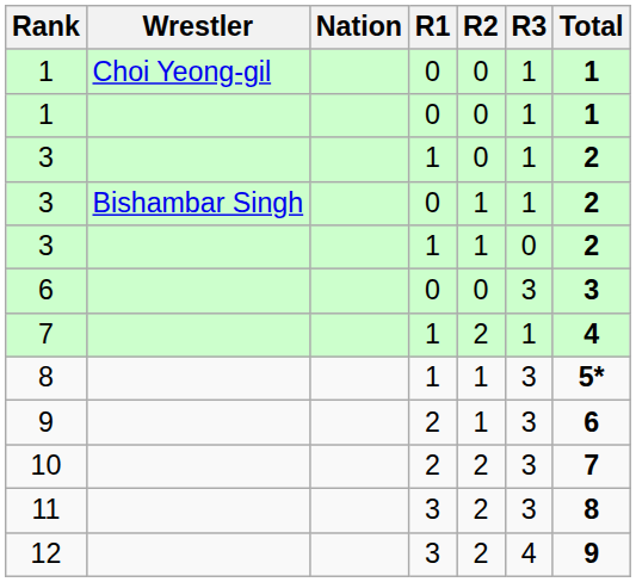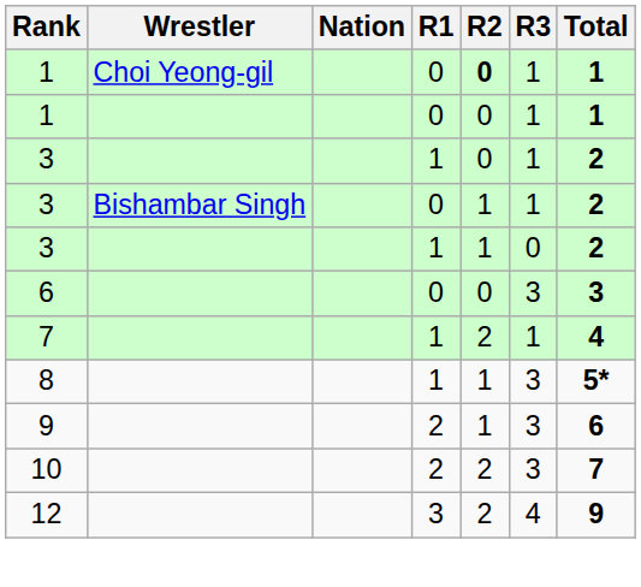1 / Choi Yeong-gil | R2: normal -> bold
- row: 11 | 3 | 2 | 3 | 8
